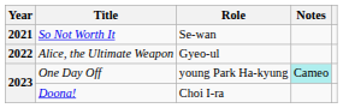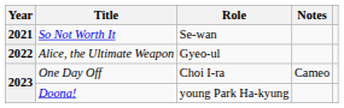One Day Off | Role: young Park Ha-kyung -> Choi I-ra
One Day Off | Notes: paleturquoise background -> no background
Doona! | Role: Choi I-ra -> young Park Ha-kyung
